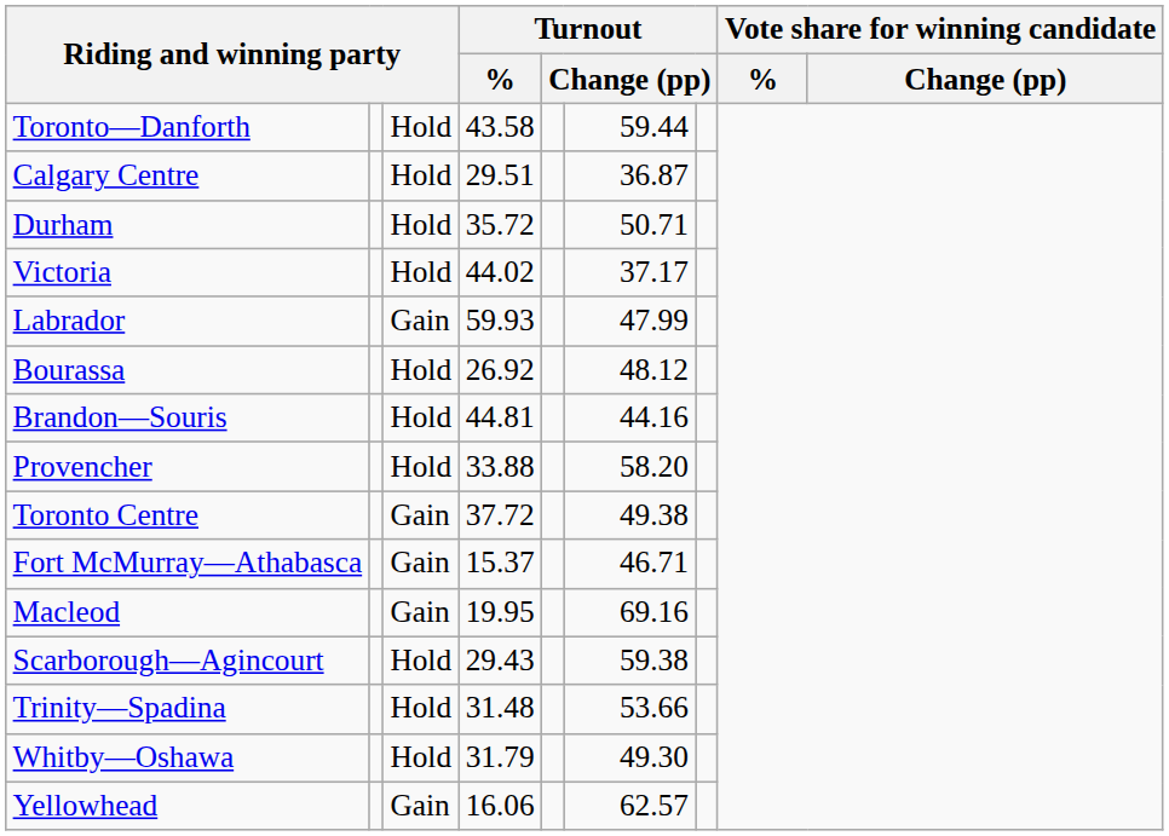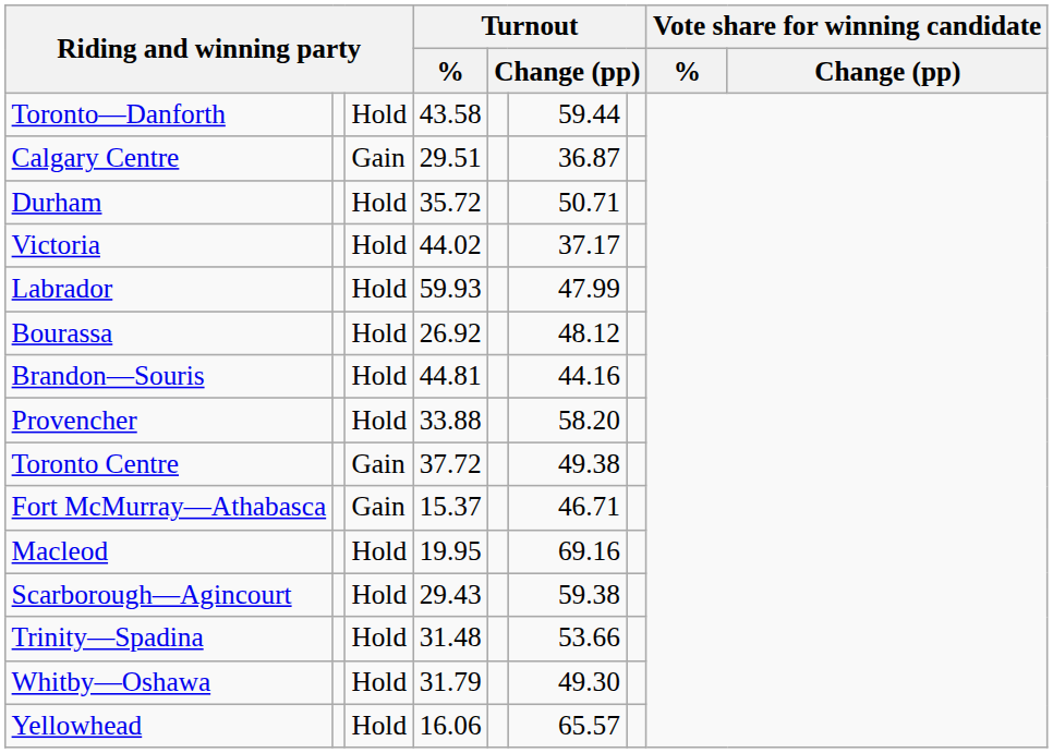Calgary Centre | column 3: Hold -> Gain
Labrador | column 3: Gain -> Hold
Macleod | column 3: Gain -> Hold
Yellowhead | column 3: Gain -> Hold
Yellowhead | column 6: 62.57 -> 65.57
